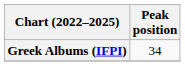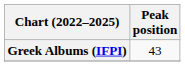Greek Albums (IFPI) | Peak position: 34 -> 43
